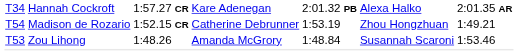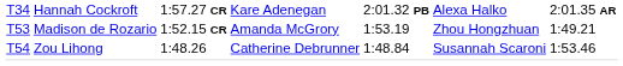Madison de Rozario | column 1: T54 -> T53
Madison de Rozario | column 4: Catherine Debrunner -> Amanda McGrory
Zou Lihong | column 1: T53 -> T54
Zou Lihong | column 4: Amanda McGrory -> Catherine Debrunner
